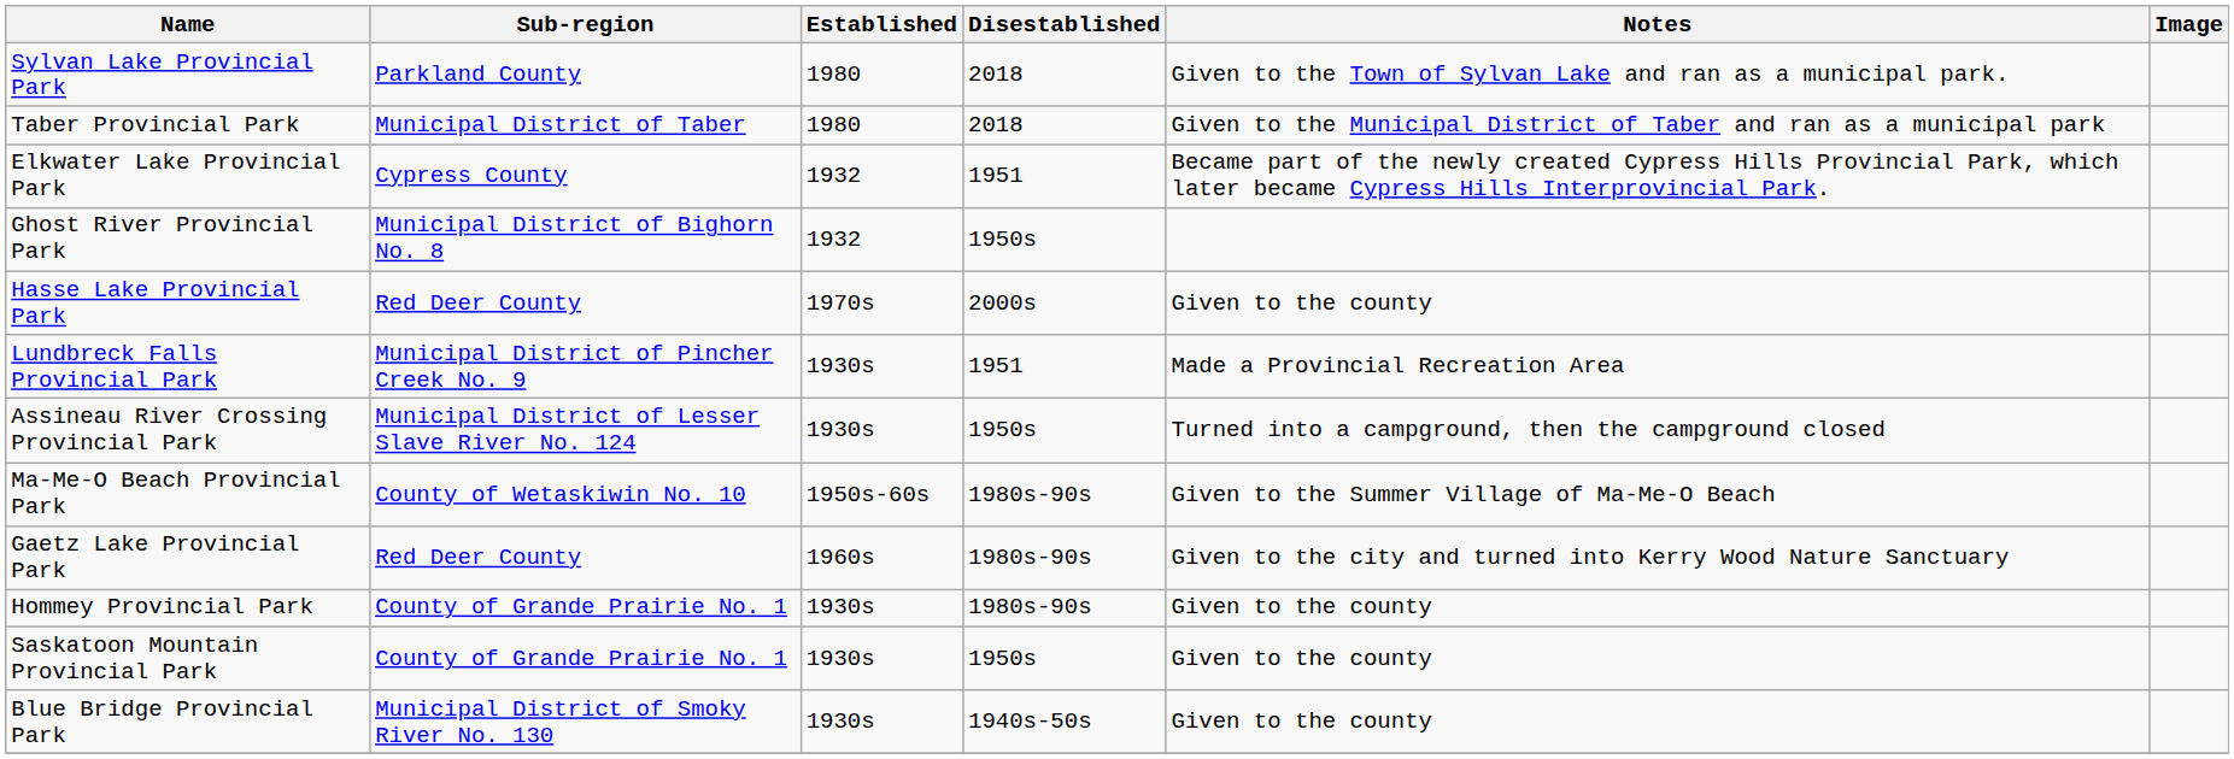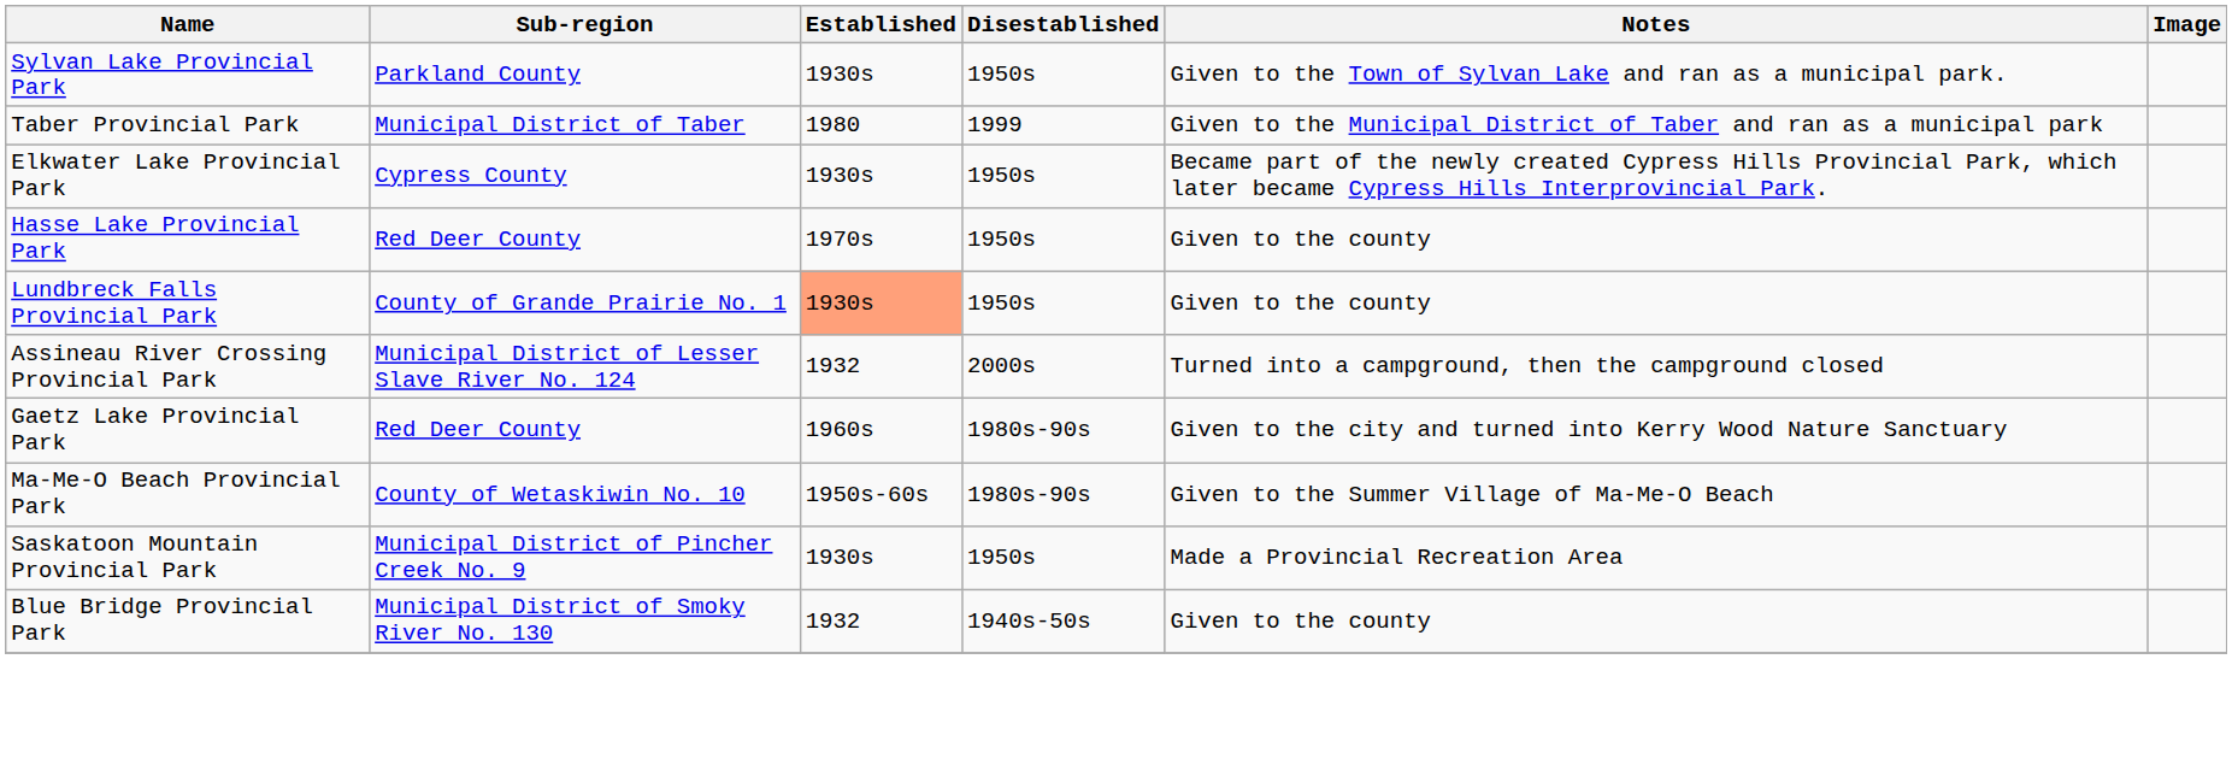Sylvan Lake Provincial Park | Established: 1980 -> 1930s
Sylvan Lake Provincial Park | Disestablished: 2018 -> 1950s
Taber Provincial Park | Disestablished: 2018 -> 1999
Elkwater Lake Provincial Park | Established: 1932 -> 1930s
Elkwater Lake Provincial Park | Disestablished: 1951 -> 1950s
- row: Ghost River Provincial Park | Municipal District of Bighorn No. 8 | 1932 | 1950s
Hasse Lake Provincial Park | Disestablished: 2000s -> 1950s
Lundbreck Falls Provincial Park | Sub-region: Municipal District of Pincher Creek No. 9 -> County of Grande Prairie No. 1
Lundbreck Falls Provincial Park | Established: no background -> lightsalmon background
Lundbreck Falls Provincial Park | Disestablished: 1951 -> 1950s
Lundbreck Falls Provincial Park | Notes: Made a Provincial Recreation Area -> Given to the county
Assineau River Crossing Provincial Park | Established: 1930s -> 1932
Assineau River Crossing Provincial Park | Disestablished: 1950s -> 2000s
rows swapped: Gaetz Lake Provincial Park <-> Ma-Me-O Beach Provincial Park
- row: Hommey Provincial Park | County of Grande Prairie No. 1 | 1930s | 1980s-90s | Given to the county
Saskatoon Mountain Provincial Park | Sub-region: County of Grande Prairie No. 1 -> Municipal District of Pincher Creek No. 9
Saskatoon Mountain Provincial Park | Notes: Given to the county -> Made a Provincial Recreation Area
Blue Bridge Provincial Park | Established: 1930s -> 1932
